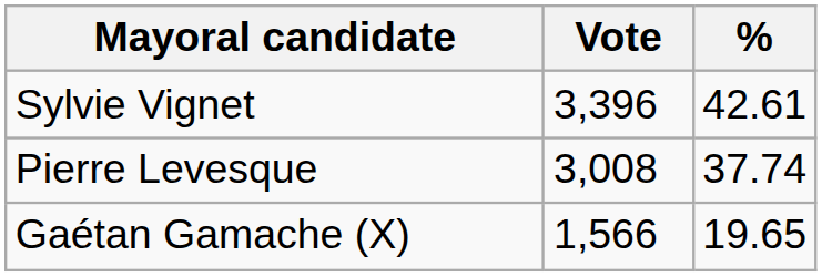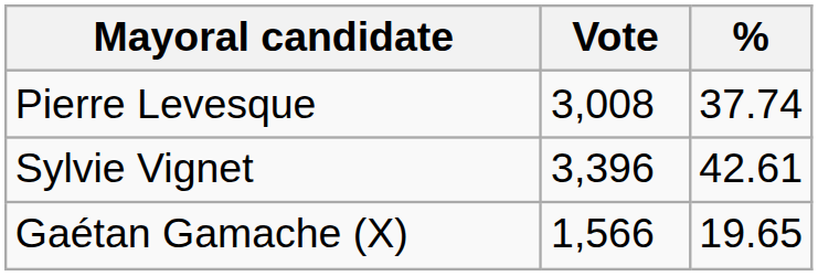rows swapped: Sylvie Vignet <-> Pierre Levesque
